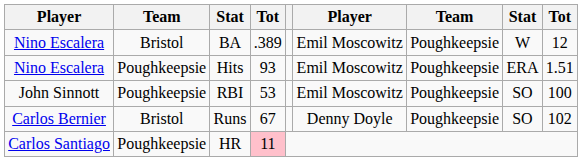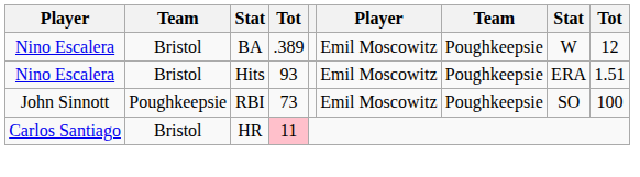Hits | column 2: Poughkeepsie -> Bristol
RBI | column 4: 53 -> 73
- row: Carlos Bernier | Bristol | Runs | 67 | Denny Doyle | Poughkeepsie | SO | 102
HR | column 2: Poughkeepsie -> Bristol
